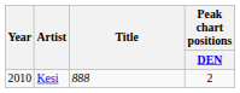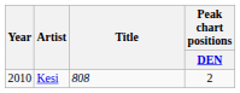Kesi | Title: 888 -> 808
